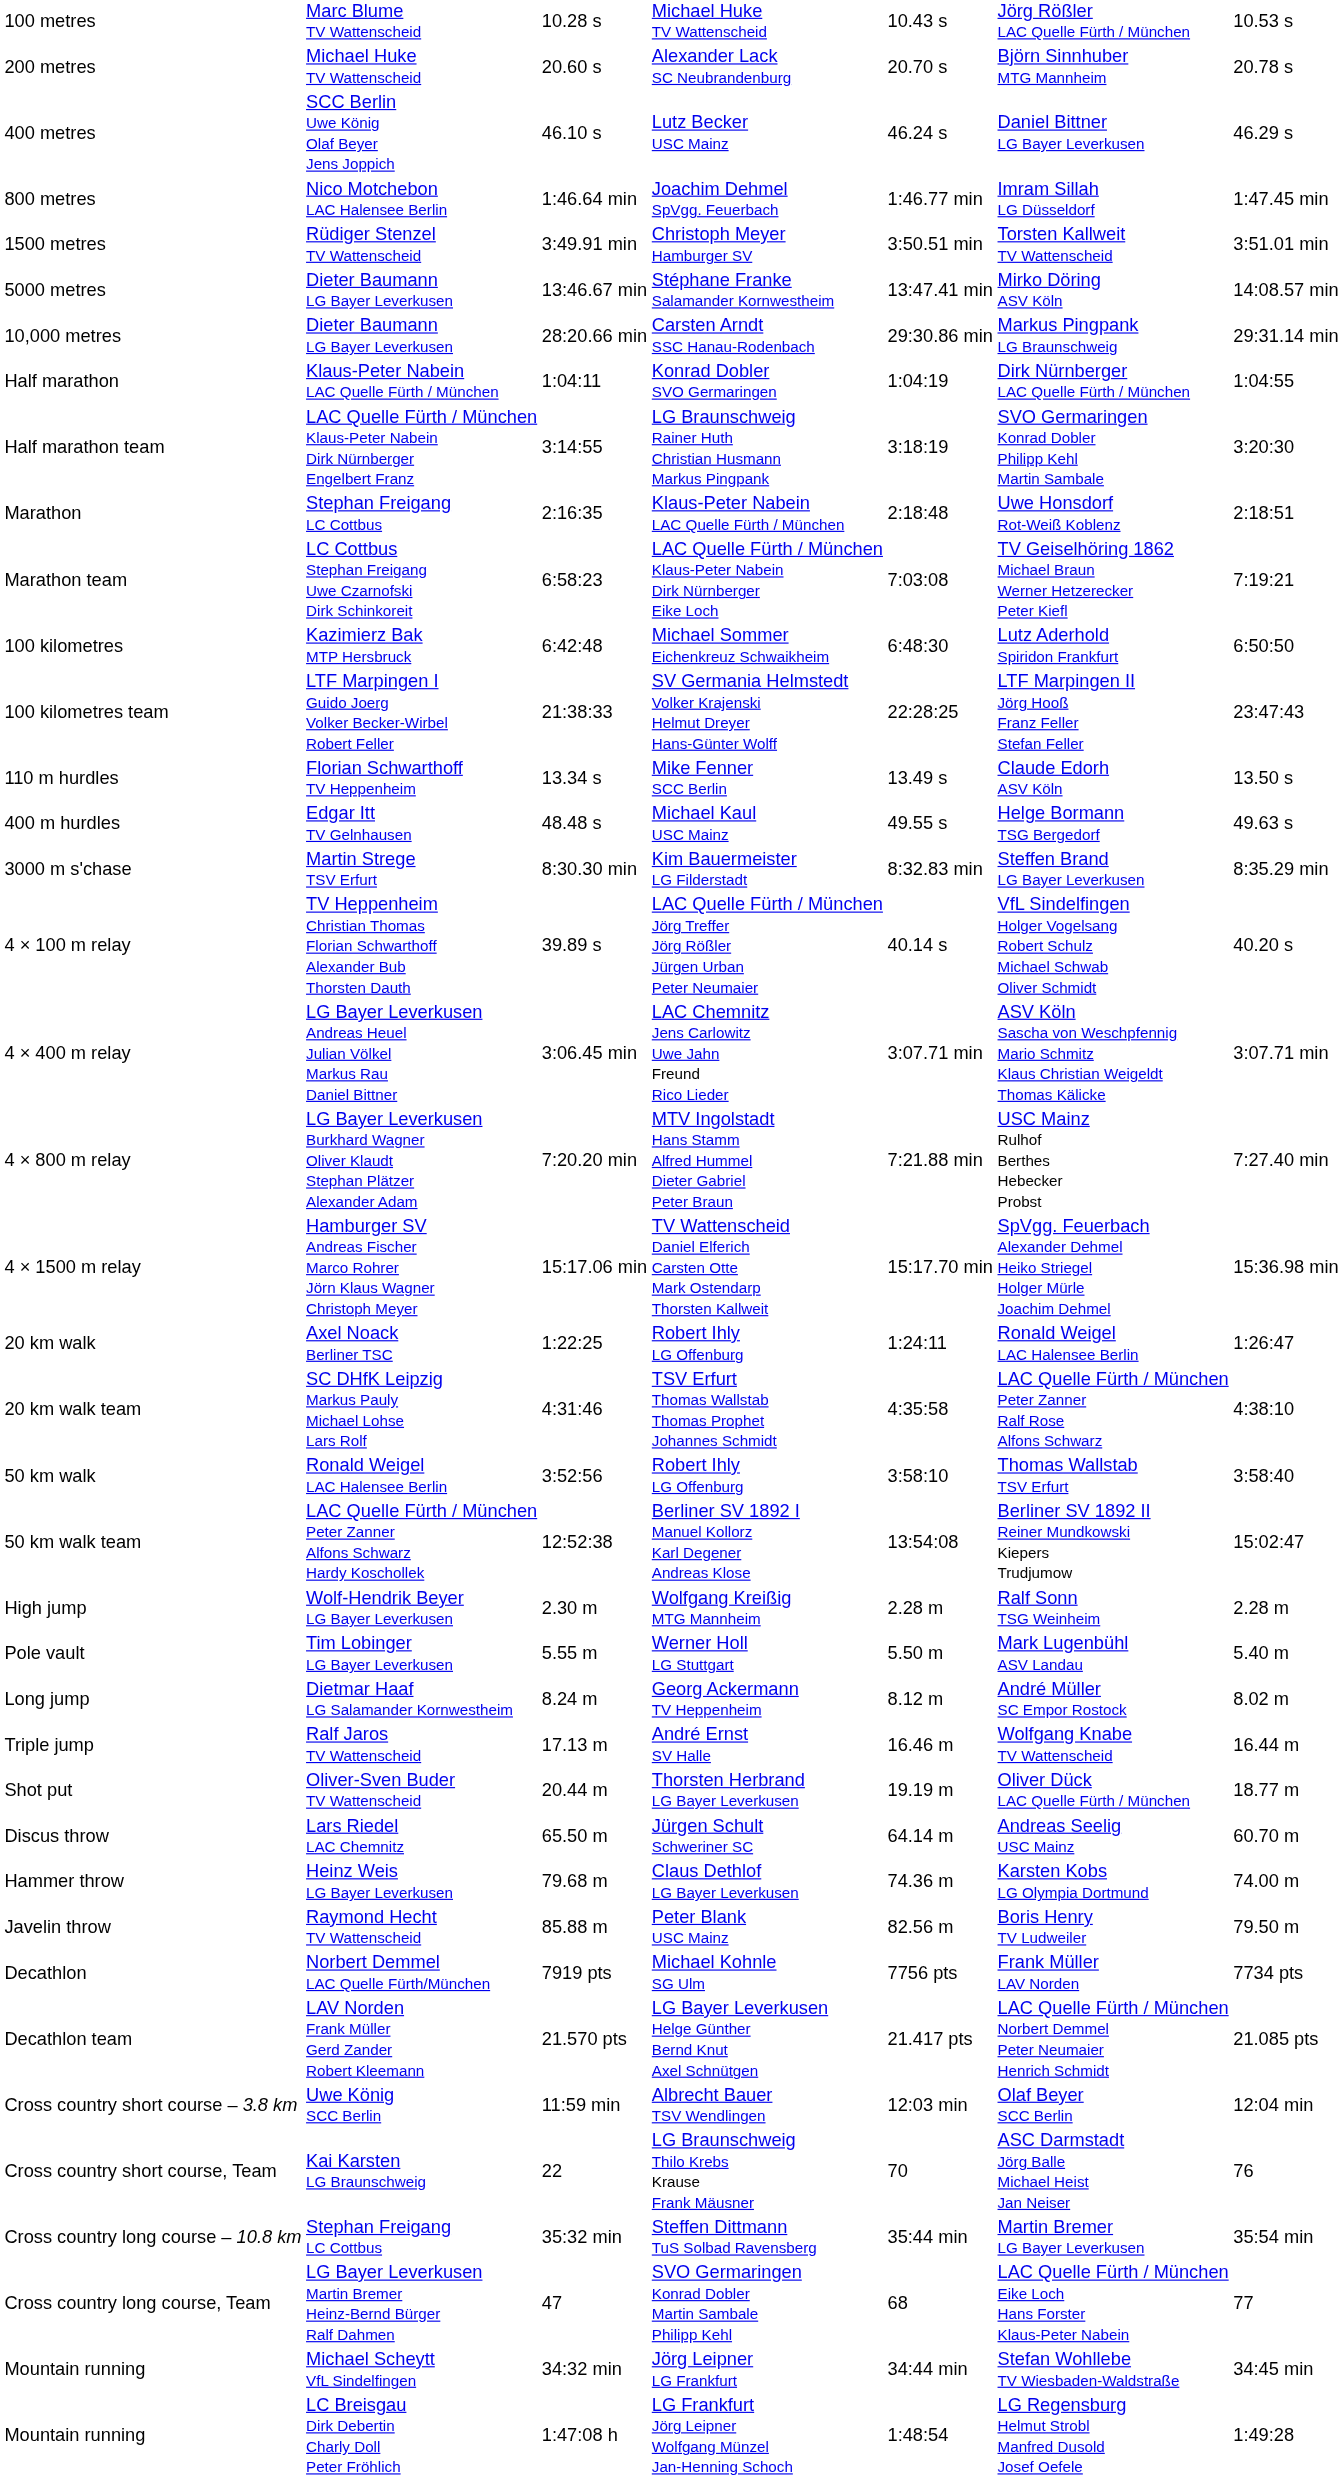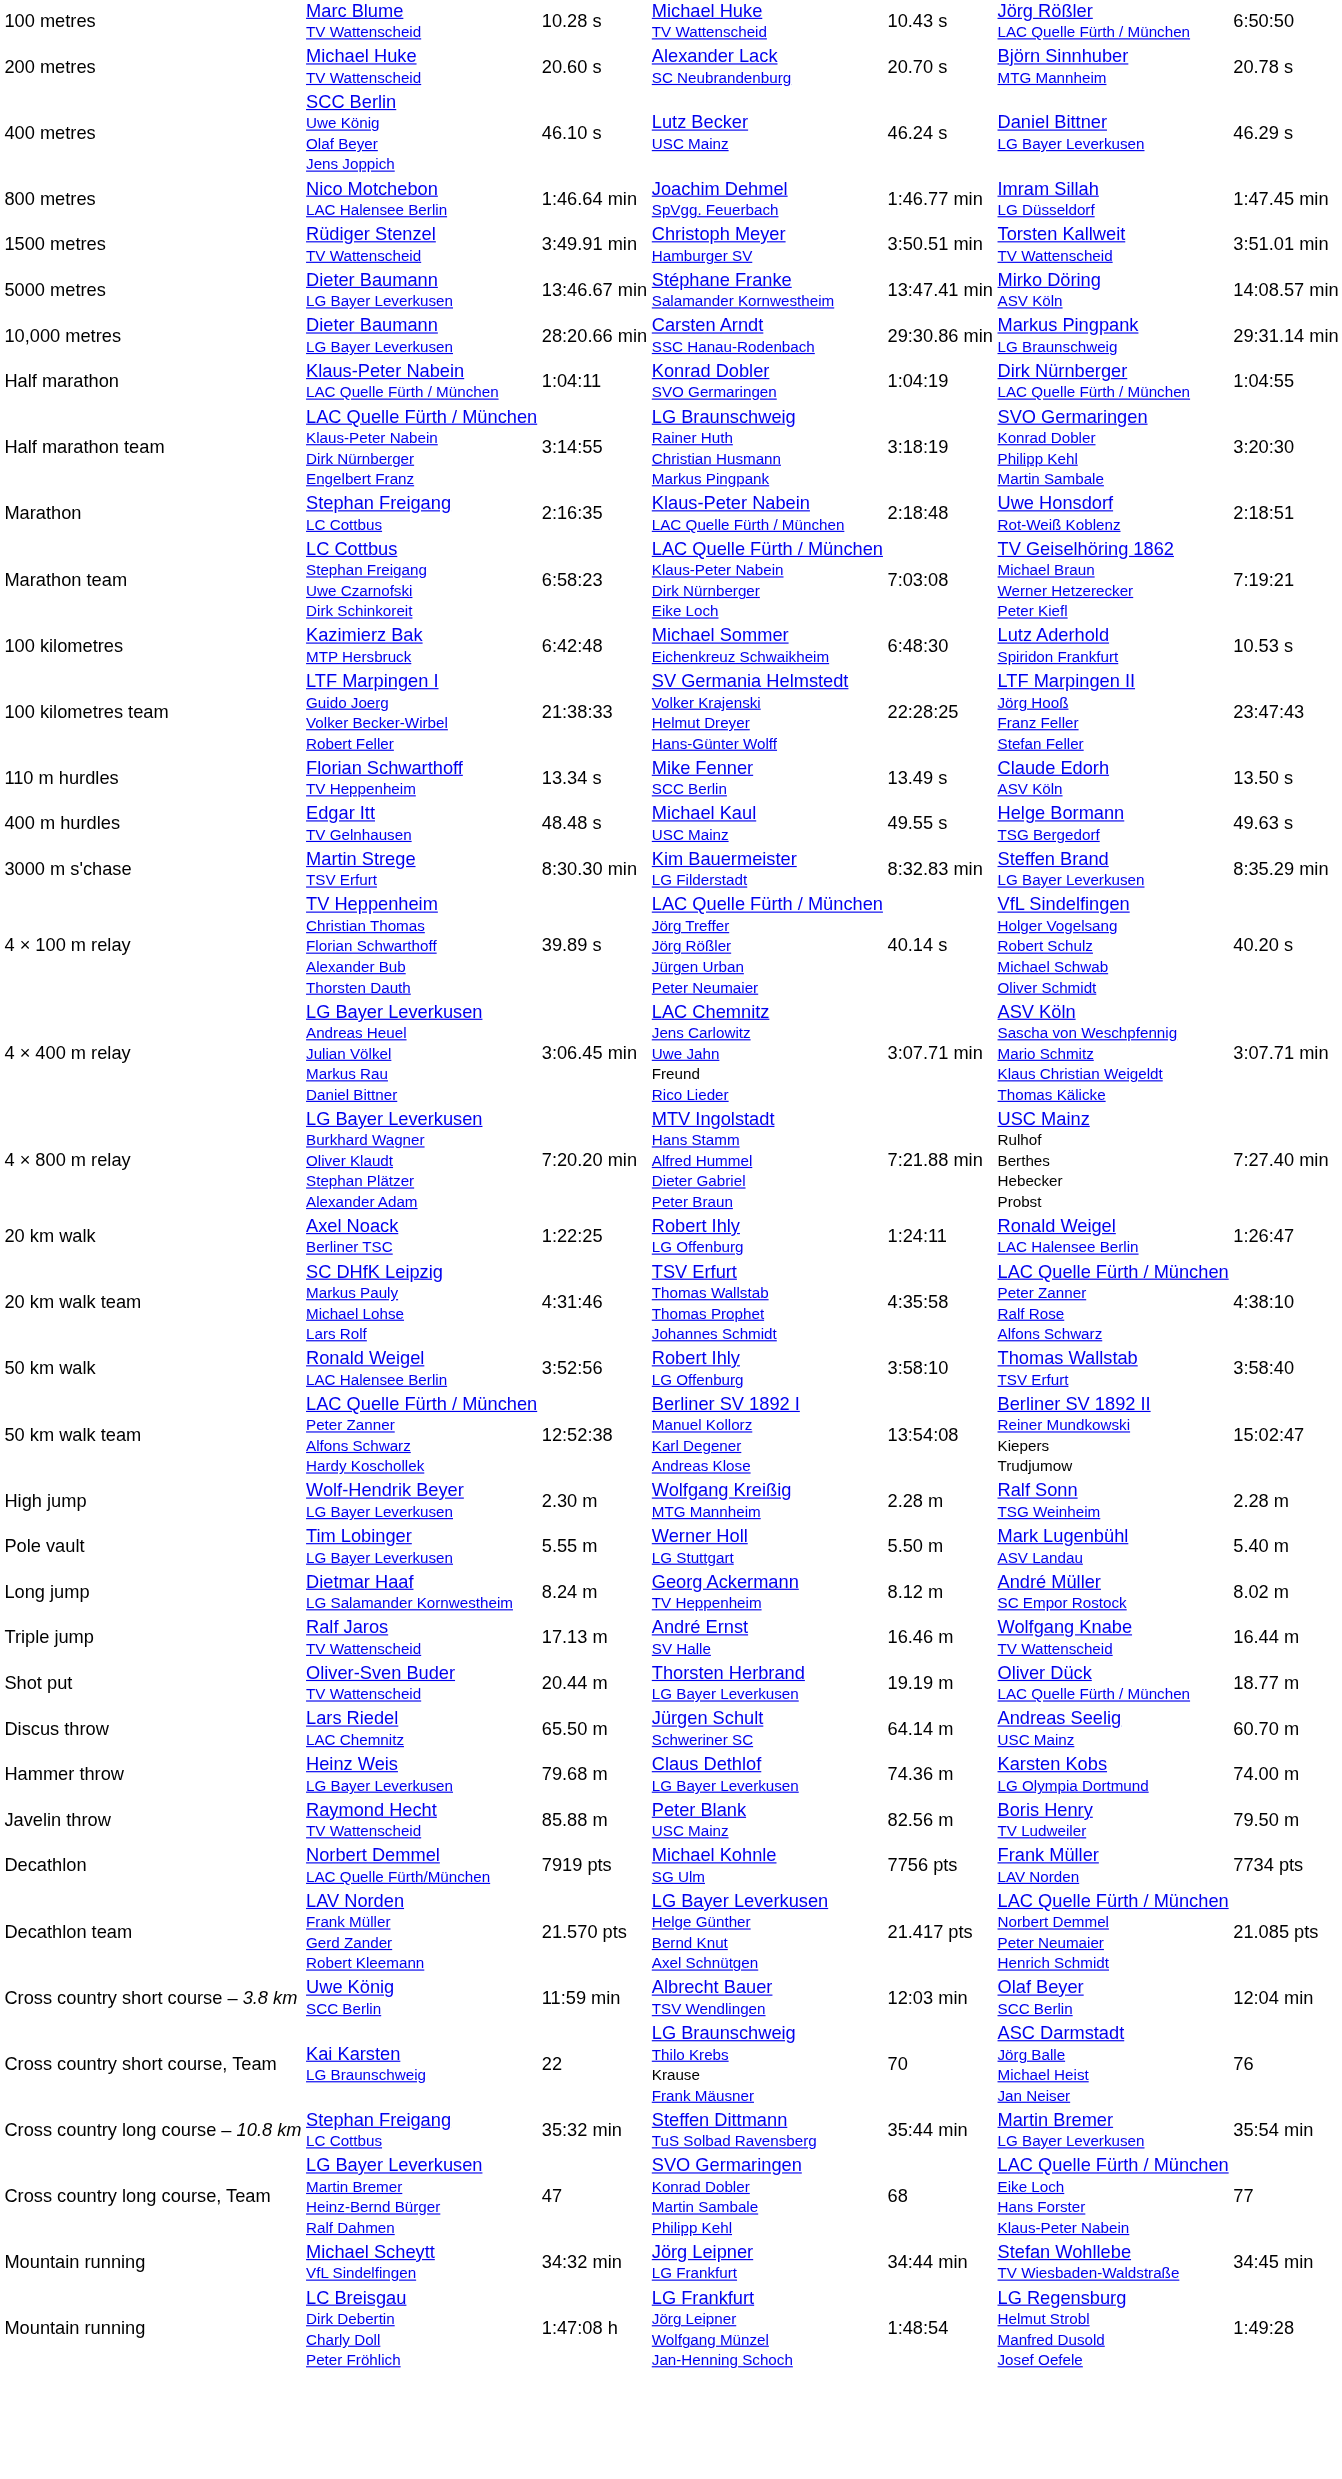100 metres | column 7: 10.53 s -> 6:50:50
100 kilometres | column 7: 6:50:50 -> 10.53 s
- row: 4 × 1500 m relay | Hamburger SV Andreas Fischer Marco Rohrer Jörn Klaus Wagner Christoph Meyer | 15:17.06 min | TV Wattenscheid Daniel Elferich Carsten Otte Mark Ostendarp Thorsten Kallweit | 15:17.70 min | SpVgg. Feuerbach Alexander Dehmel Heiko Striegel Holger Mürle Joachim Dehmel | 15:36.98 min
